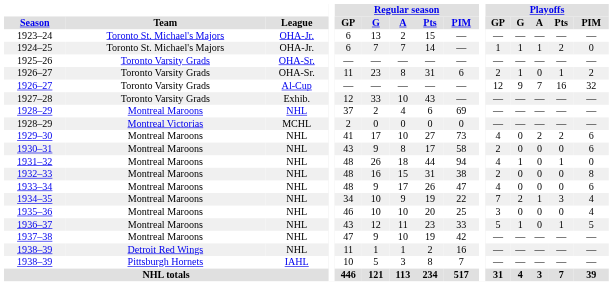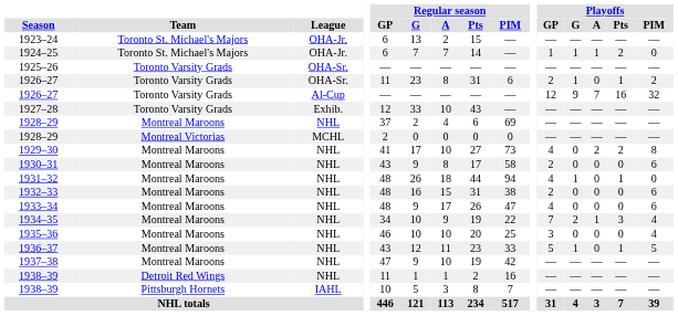1929–30 | Playoffs / PIM: 6 -> 8
1932–33 | Playoffs / PIM: 8 -> 6
